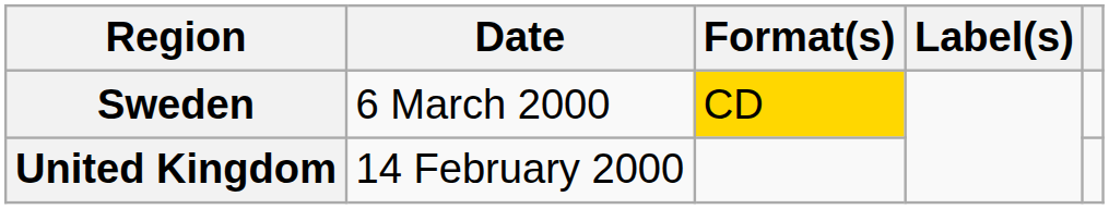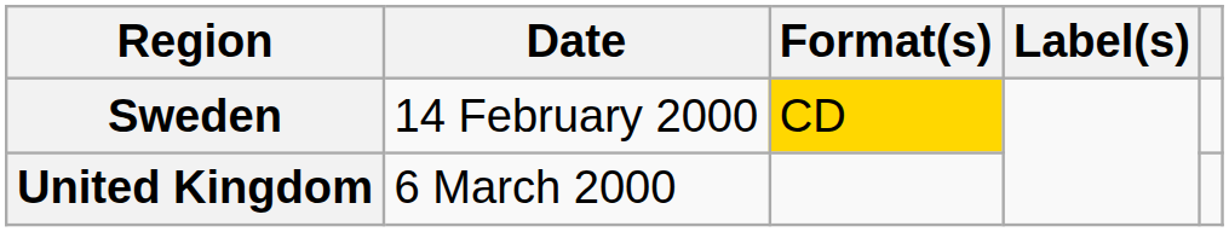Sweden | Date: 6 March 2000 -> 14 February 2000
United Kingdom | Date: 14 February 2000 -> 6 March 2000
